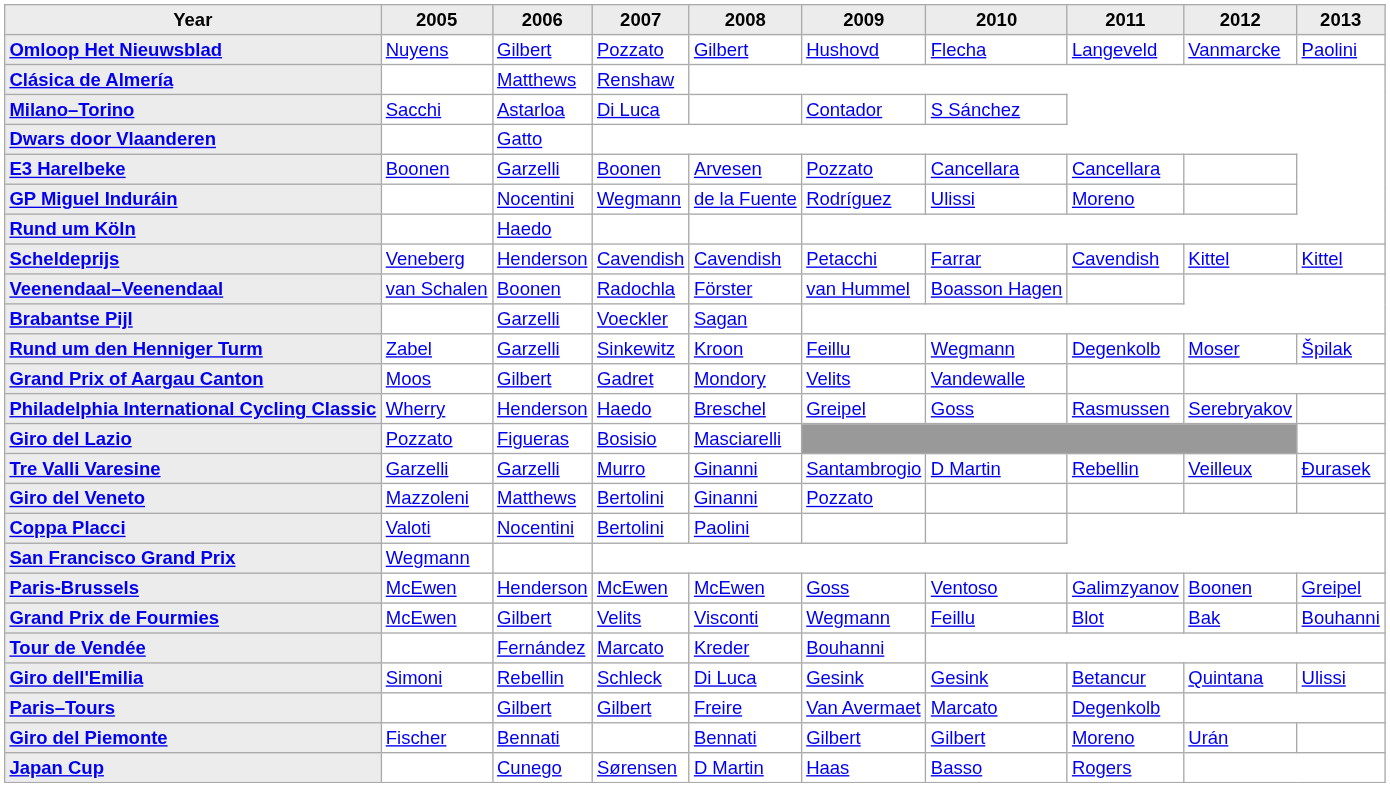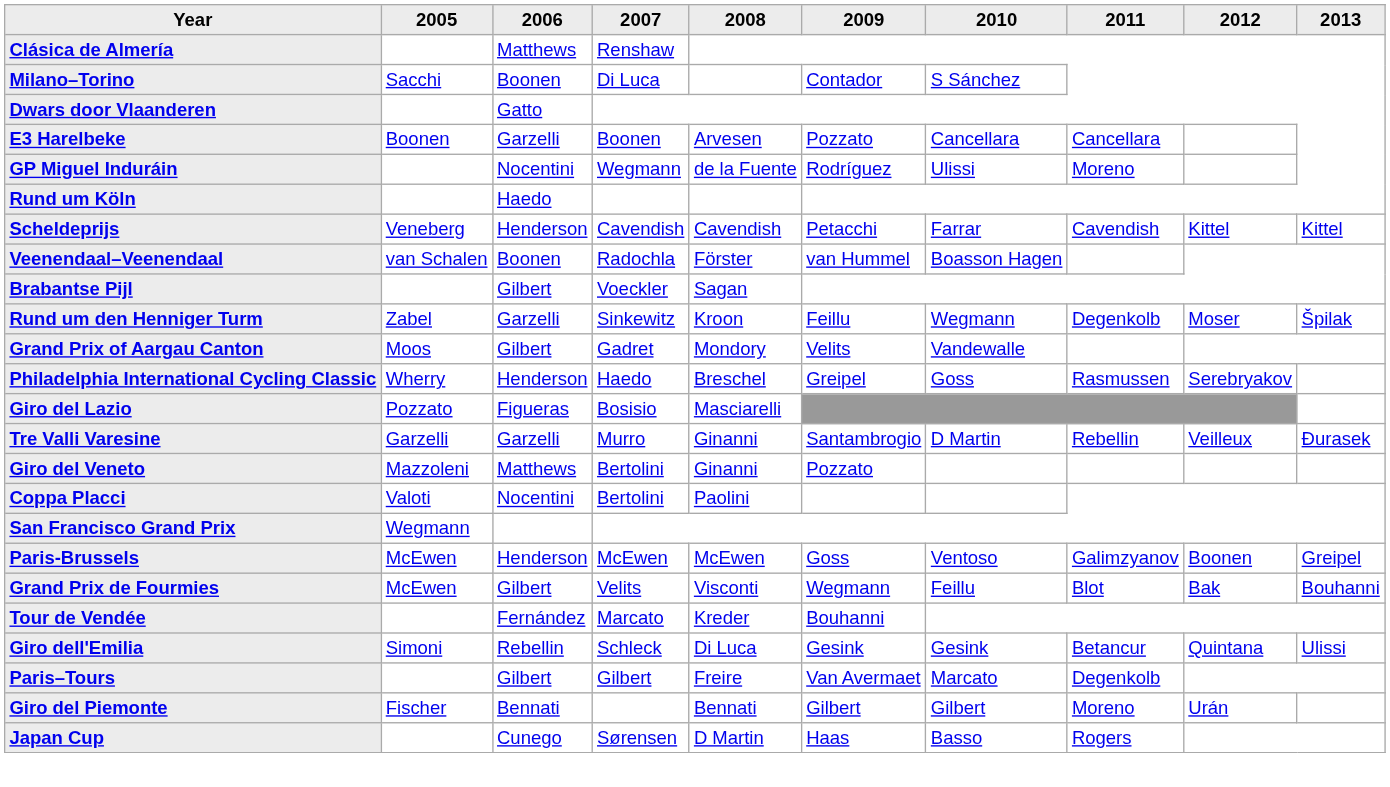- row: Omloop Het Nieuwsblad | Nuyens | Gilbert | Pozzato | Gilbert | Hushovd | Flecha | Langeveld | Vanmarcke | Paolini
Milano–Torino | 2006: Astarloa -> Boonen
Brabantse Pijl | 2006: Garzelli -> Gilbert
